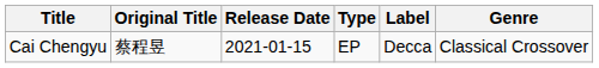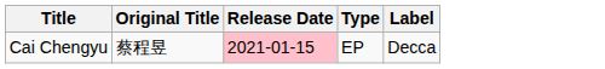- column: Genre | Classical Crossover
Cai Chengyu | Release Date: no background -> pink background
